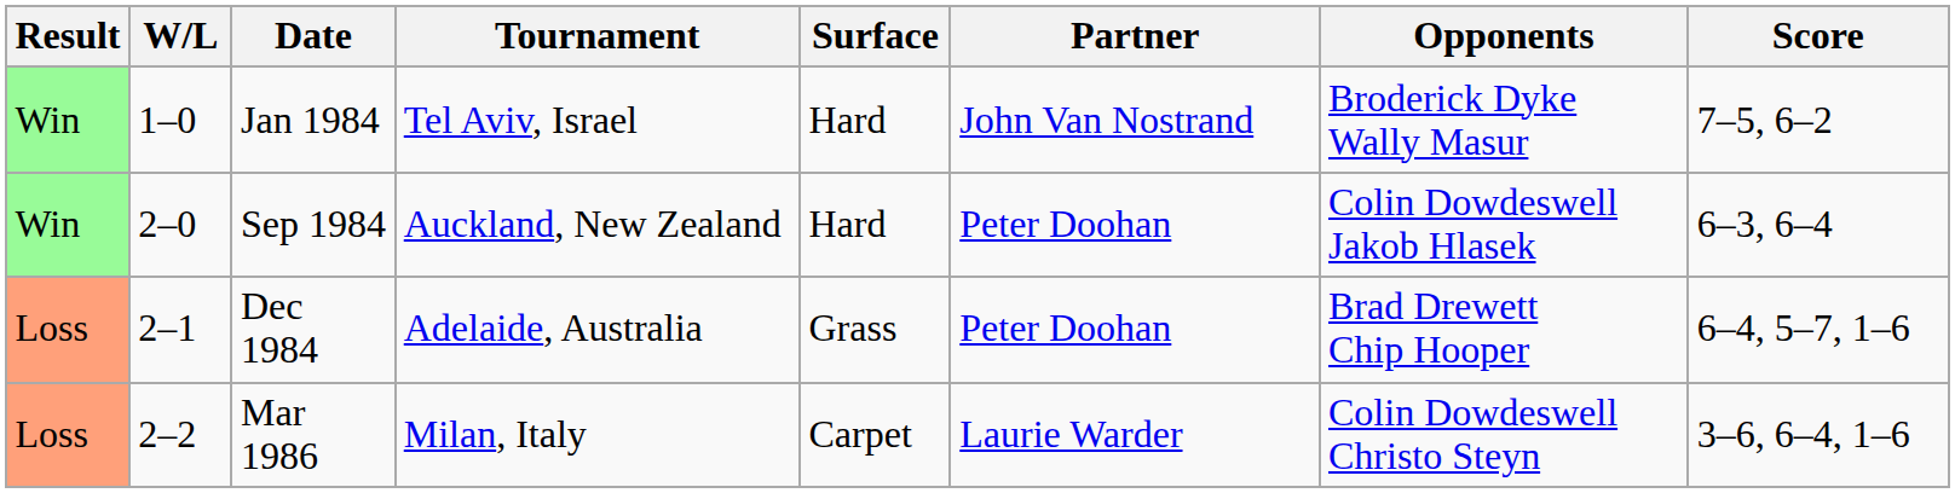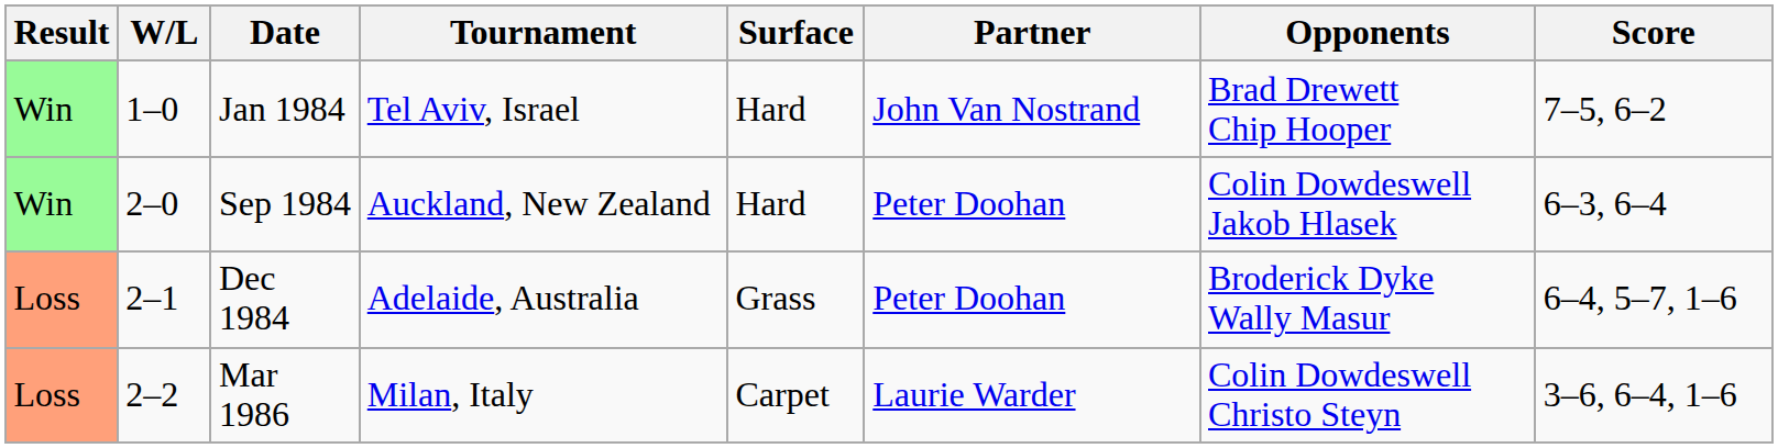Jan 1984 | Opponents: Broderick Dyke Wally Masur -> Brad Drewett Chip Hooper
Dec 1984 | Opponents: Brad Drewett Chip Hooper -> Broderick Dyke Wally Masur
